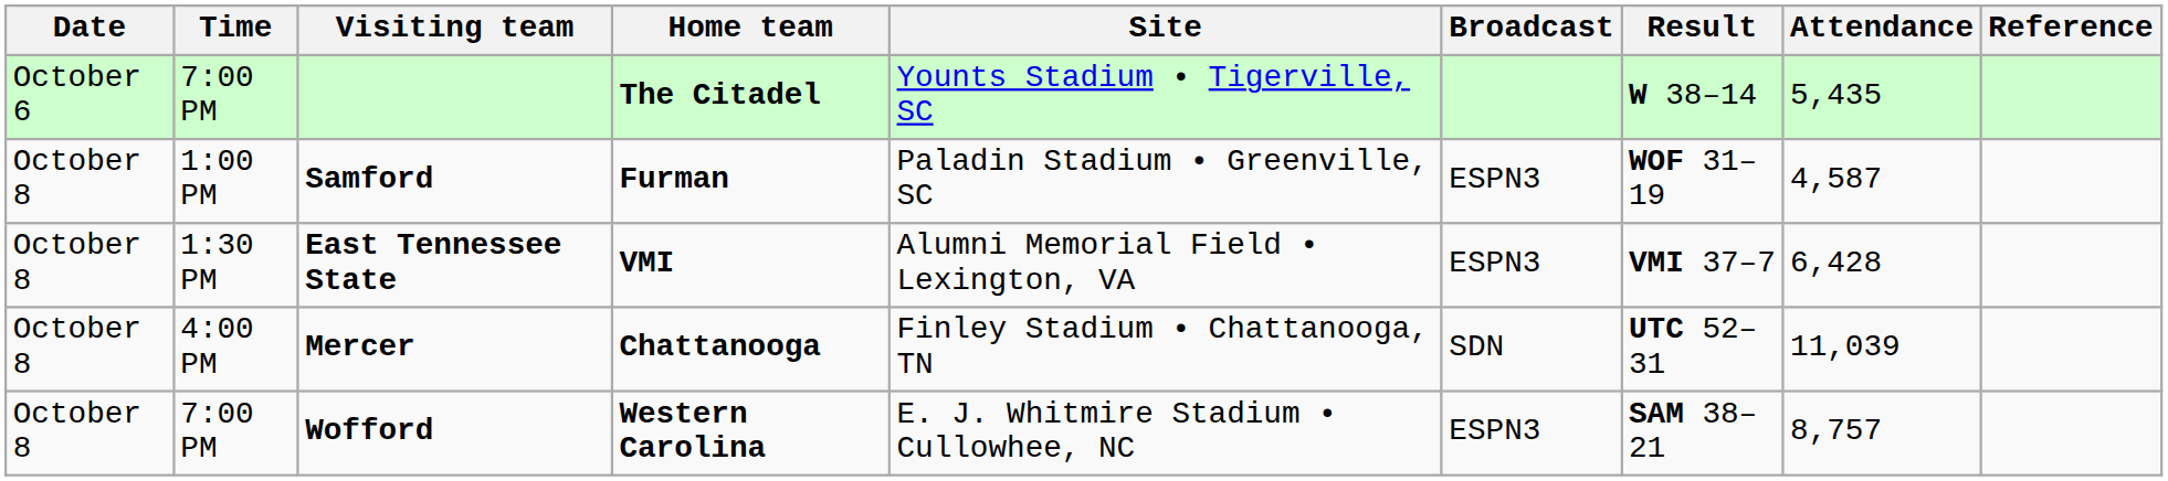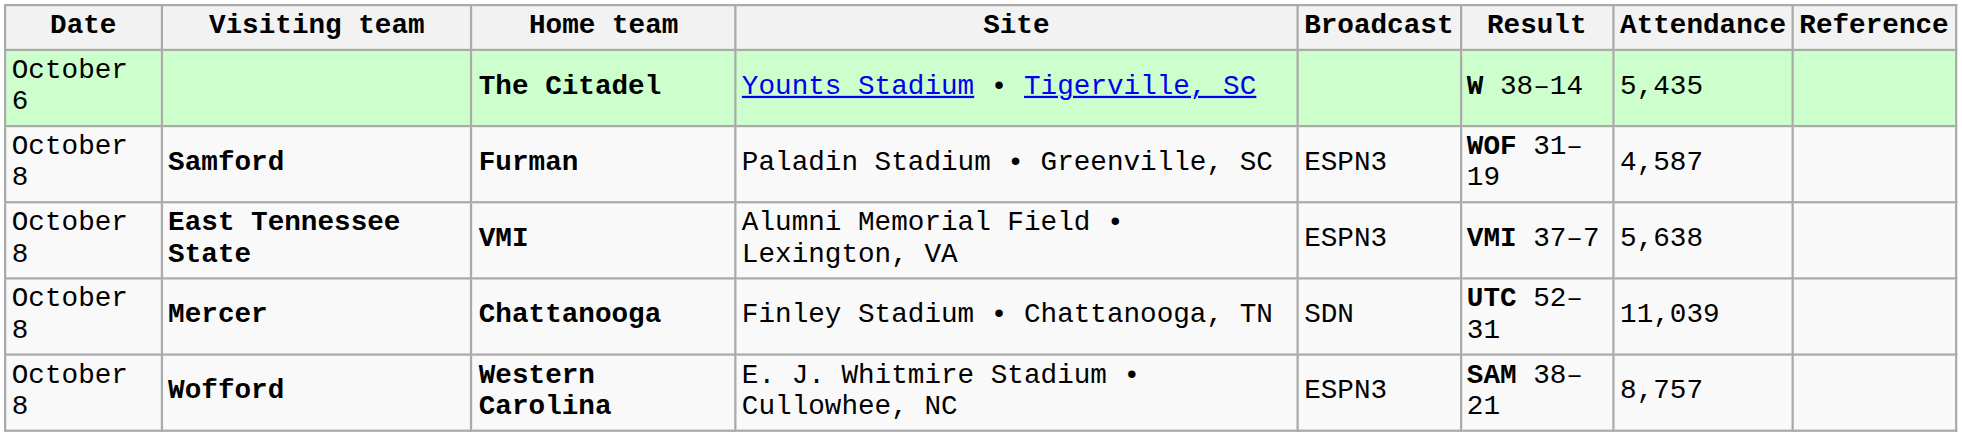- column: Time | 7:00 PM | 1:00 PM | 1:30 PM | 4:00 PM | 7:00 PM
East Tennessee State | Attendance: 6,428 -> 5,638
